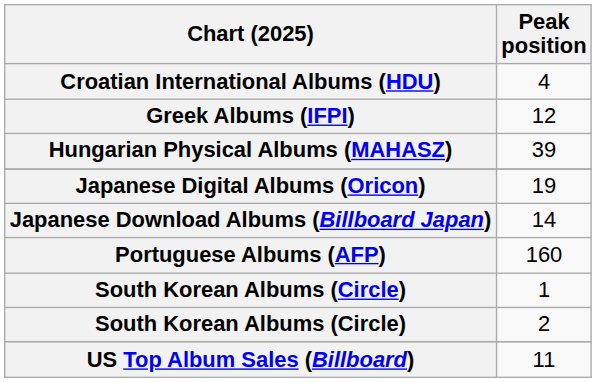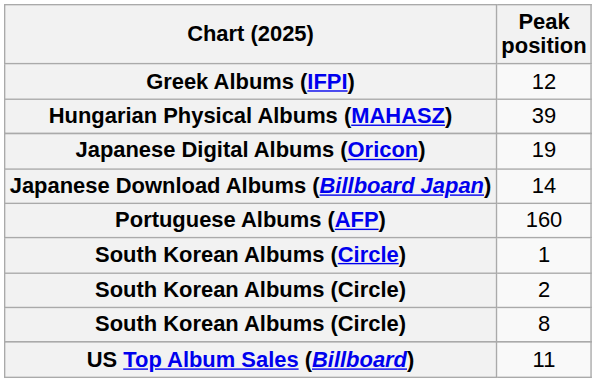- row: Croatian International Albums (HDU) | 4
+ row: South Korean Albums (Circle) | 8
